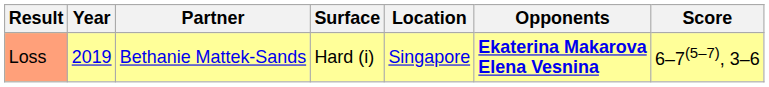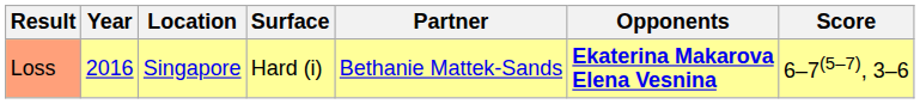columns swapped: Location <-> Partner
Loss | Year: 2019 -> 2016
